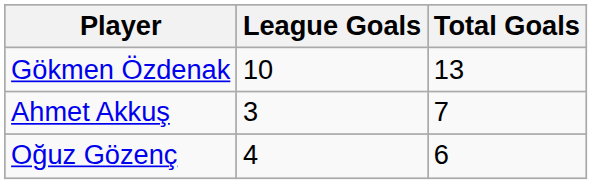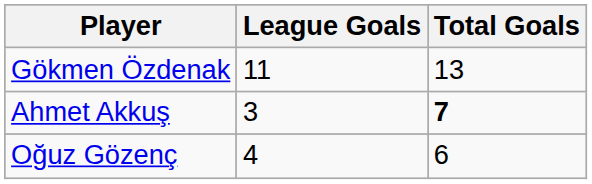Gökmen Özdenak | League Goals: 10 -> 11
Ahmet Akkuş | Total Goals: normal -> bold
